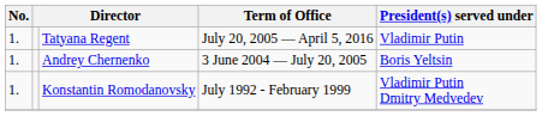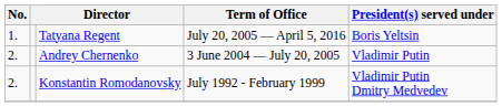Tatyana Regent | President(s) served under: Vladimir Putin -> Boris Yeltsin
Andrey Chernenko | No.: 1. -> 2.
Andrey Chernenko | President(s) served under: Boris Yeltsin -> Vladimir Putin
Konstantin Romodanovsky | No.: 1. -> 2.
